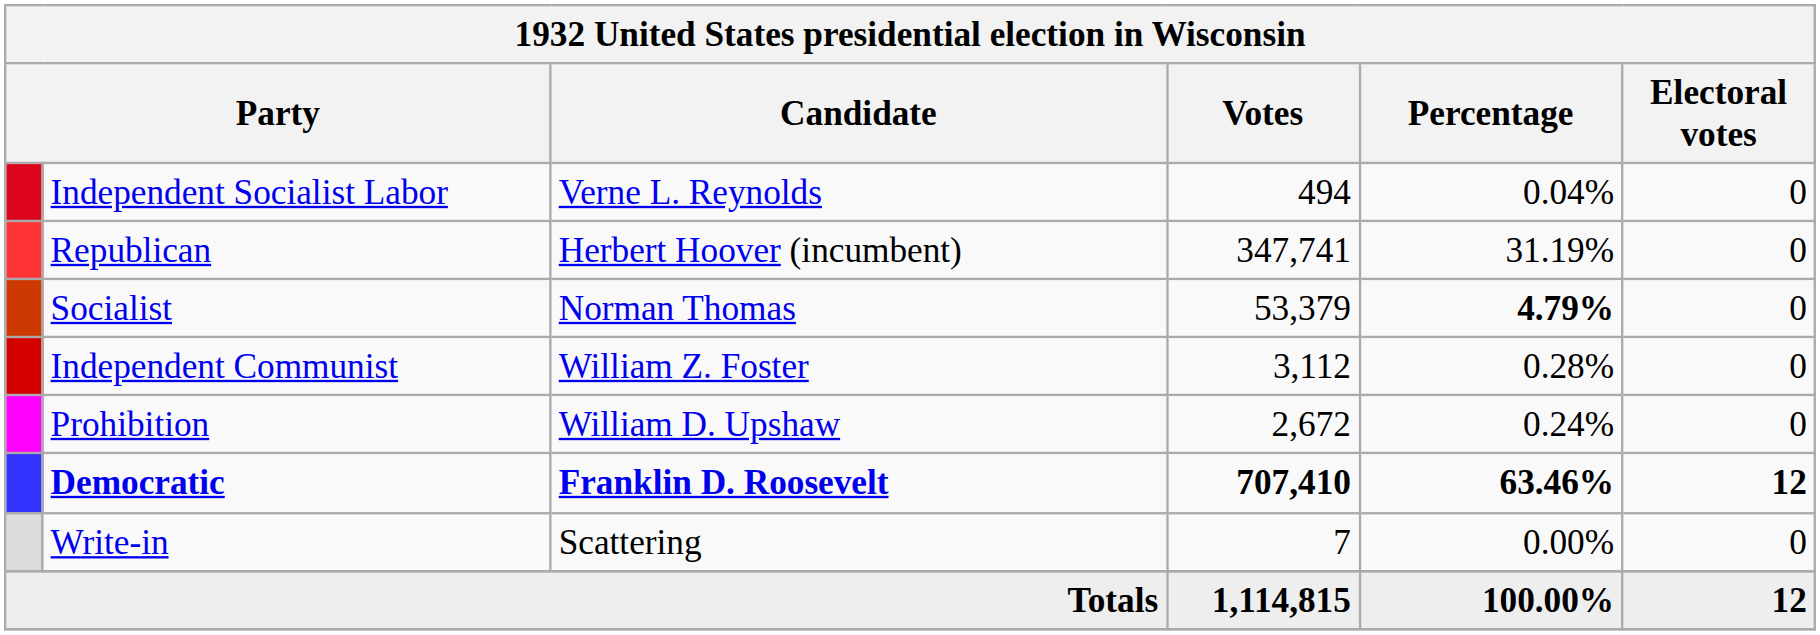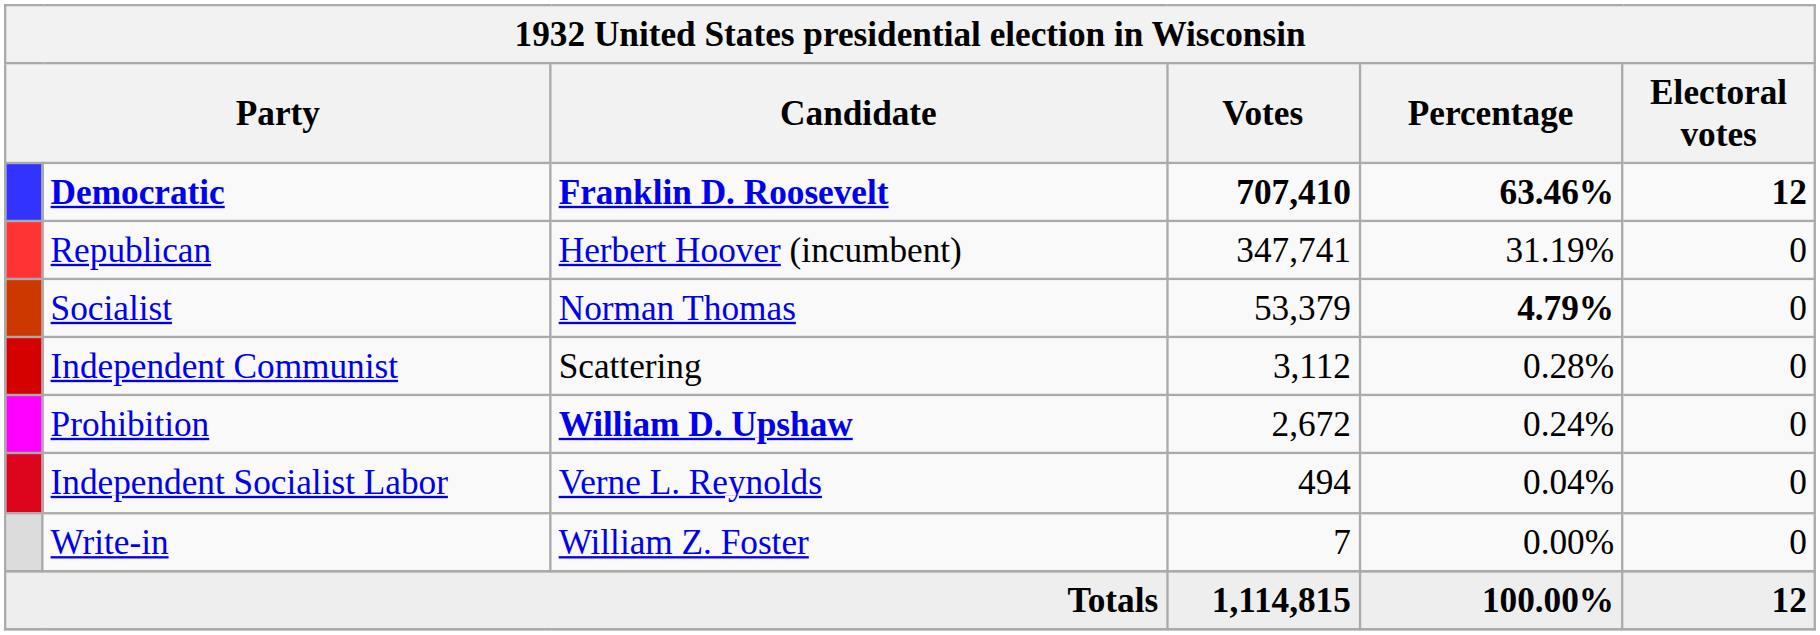rows swapped: Democratic <-> Independent Socialist Labor
Independent Communist | Candidate: William Z. Foster -> Scattering
Prohibition | Candidate: normal -> bold
Write-in | Candidate: Scattering -> William Z. Foster
